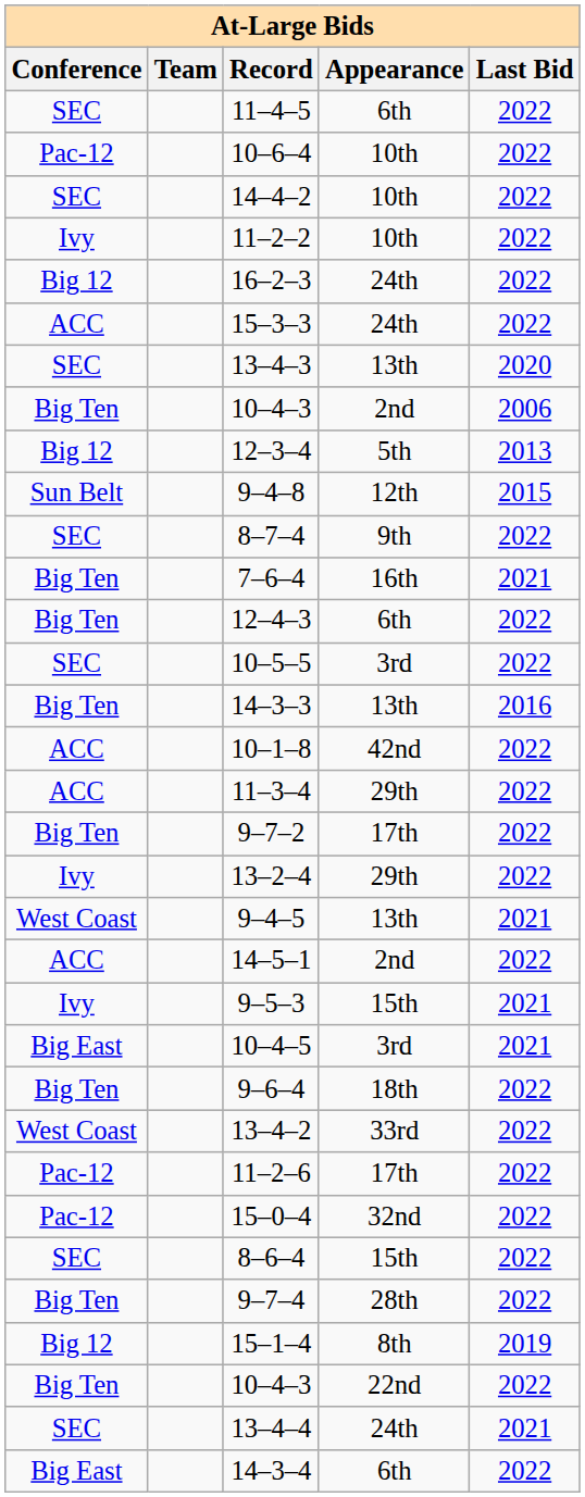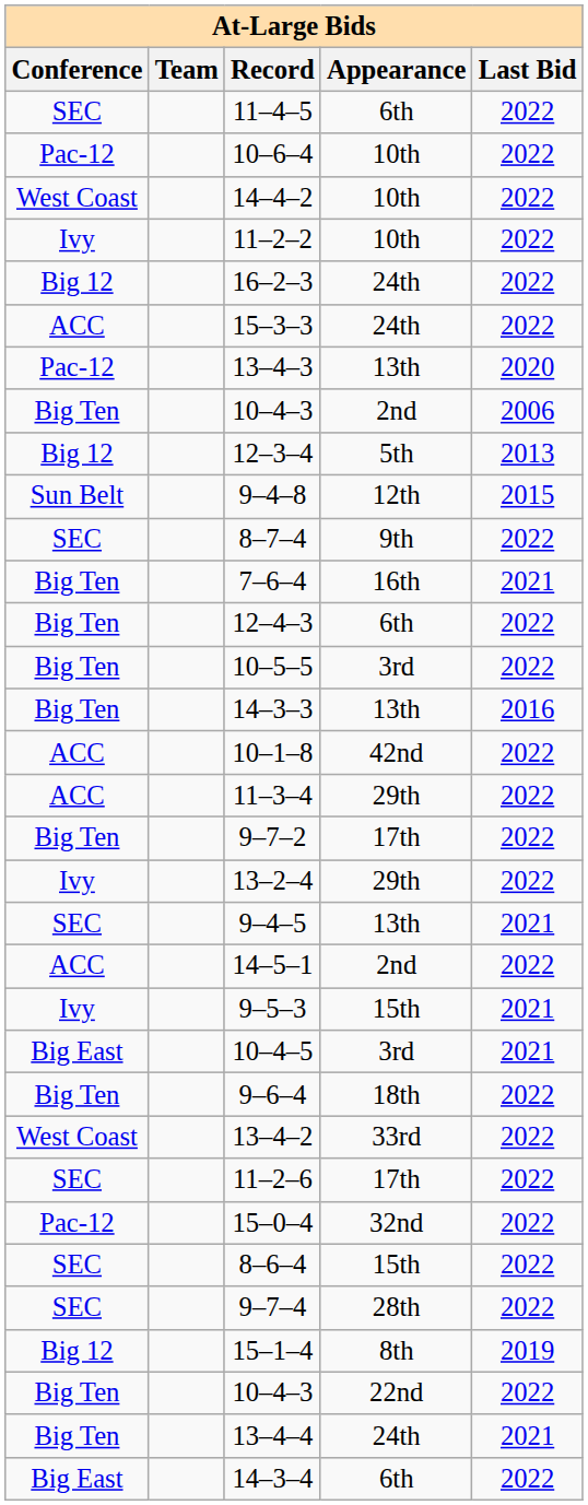14–4–2 | Conference: SEC -> West Coast
13–4–3 | Conference: SEC -> Pac-12
10–5–5 | Conference: SEC -> Big Ten
9–4–5 | Conference: West Coast -> SEC
11–2–6 | Conference: Pac-12 -> SEC
9–7–4 | Conference: Big Ten -> SEC
13–4–4 | Conference: SEC -> Big Ten
